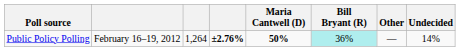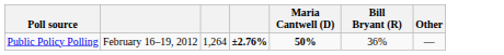- column: Undecided | 14%
Public Policy Polling | Bill Bryant (R): paleturquoise background -> no background
